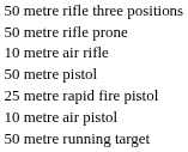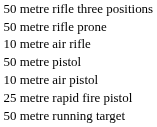rows swapped: 25 metre rapid fire pistol <-> 10 metre air pistol
